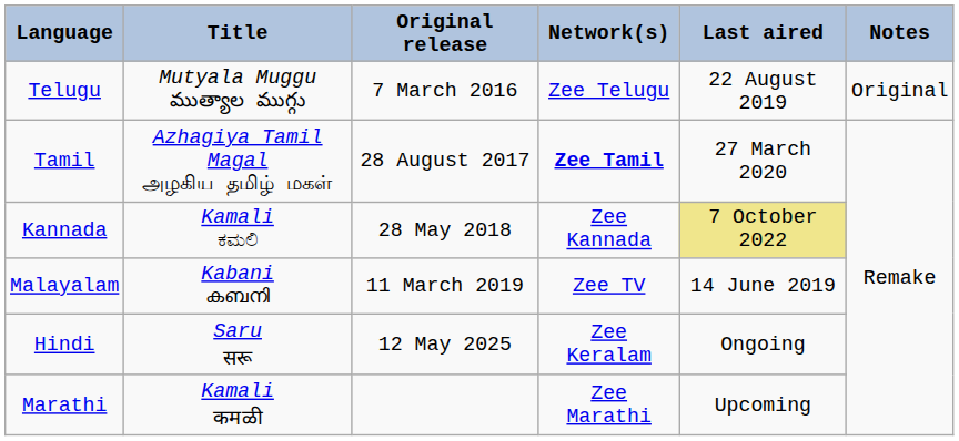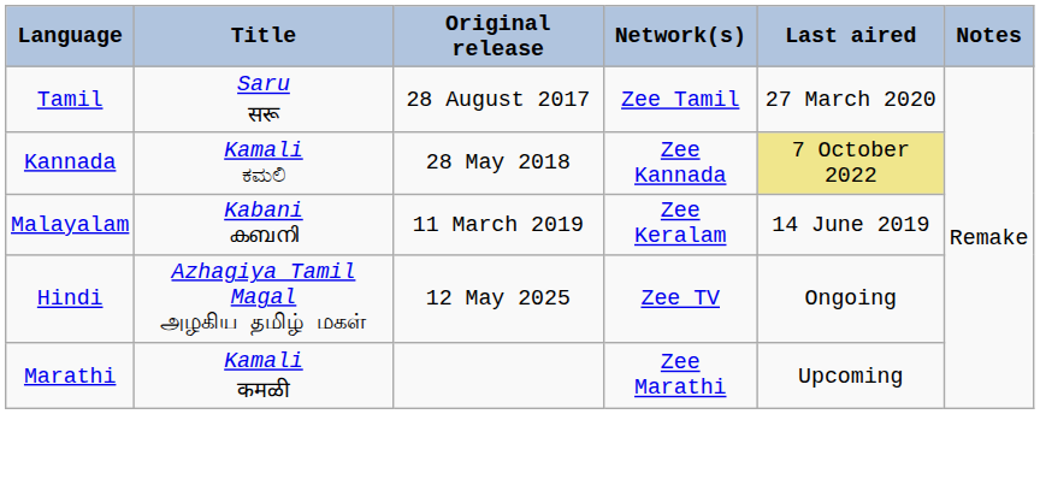- row: Telugu | Mutyala Muggu ముత్యాల ముగ్గు | 7 March 2016 | Zee Telugu | 22 August 2019 | Original
Tamil | Title: Azhagiya Tamil Magal அழகிய தமிழ் மகள் -> Saru सरू
Tamil | Network(s): bold -> normal
Malayalam | Network(s): Zee TV -> Zee Keralam
Hindi | Title: Saru सरू -> Azhagiya Tamil Magal அழகிய தமிழ் மகள்
Hindi | Network(s): Zee Keralam -> Zee TV
